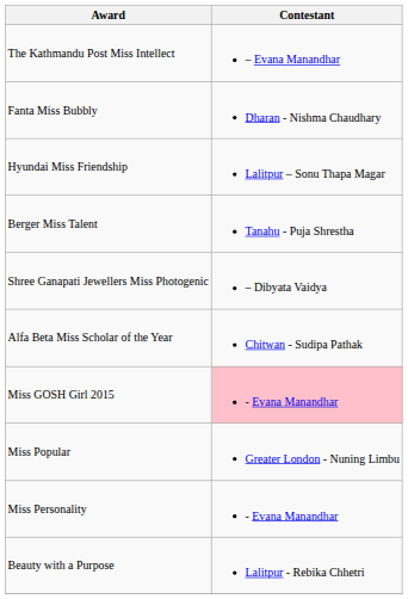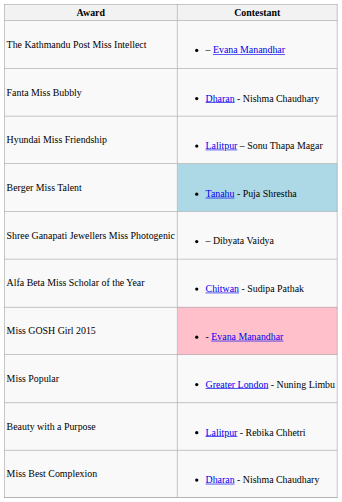Berger Miss Talent | Contestant: no background -> lightblue background
- row: Miss Personality | - Evana Manandhar
+ row: Miss Best Complexion | Dharan - Nishma Chaudhary
